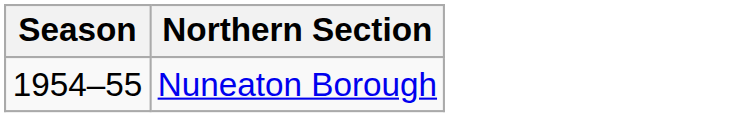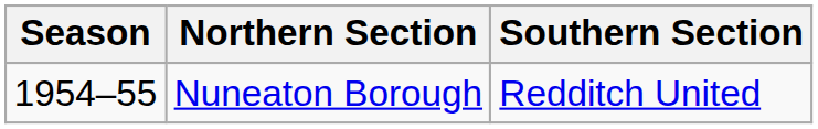+ column: Southern Section | Redditch United
